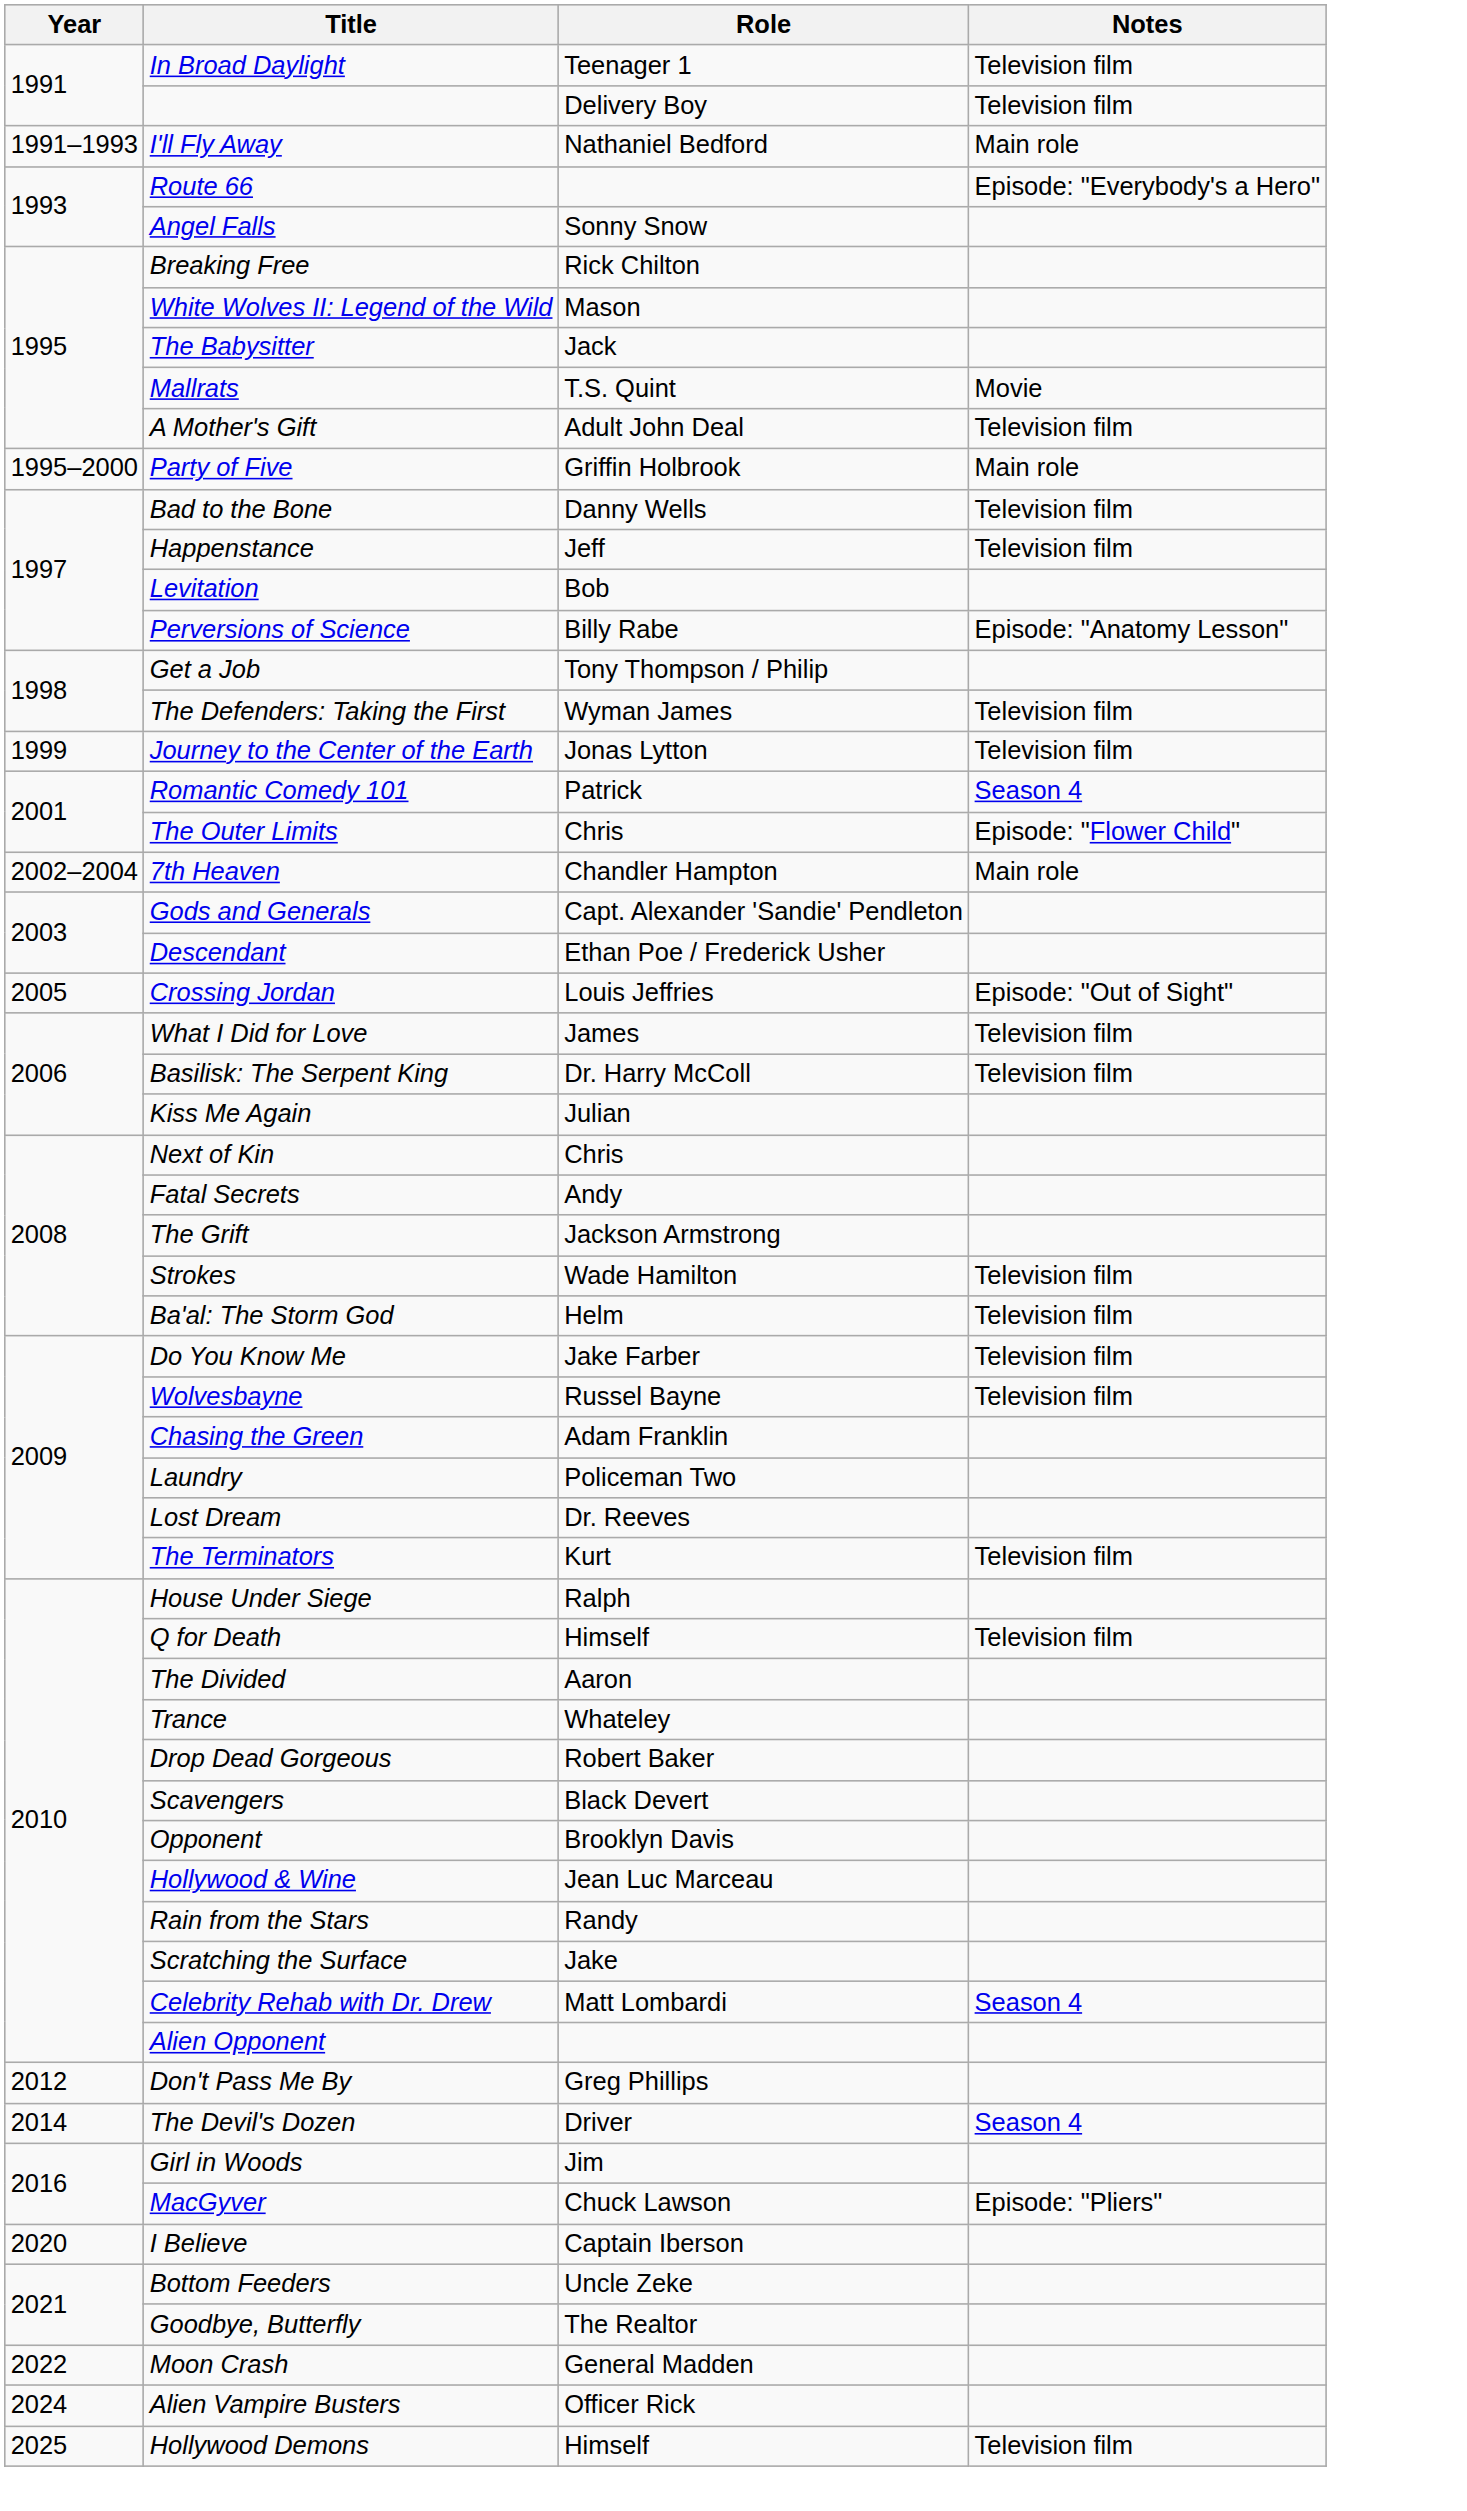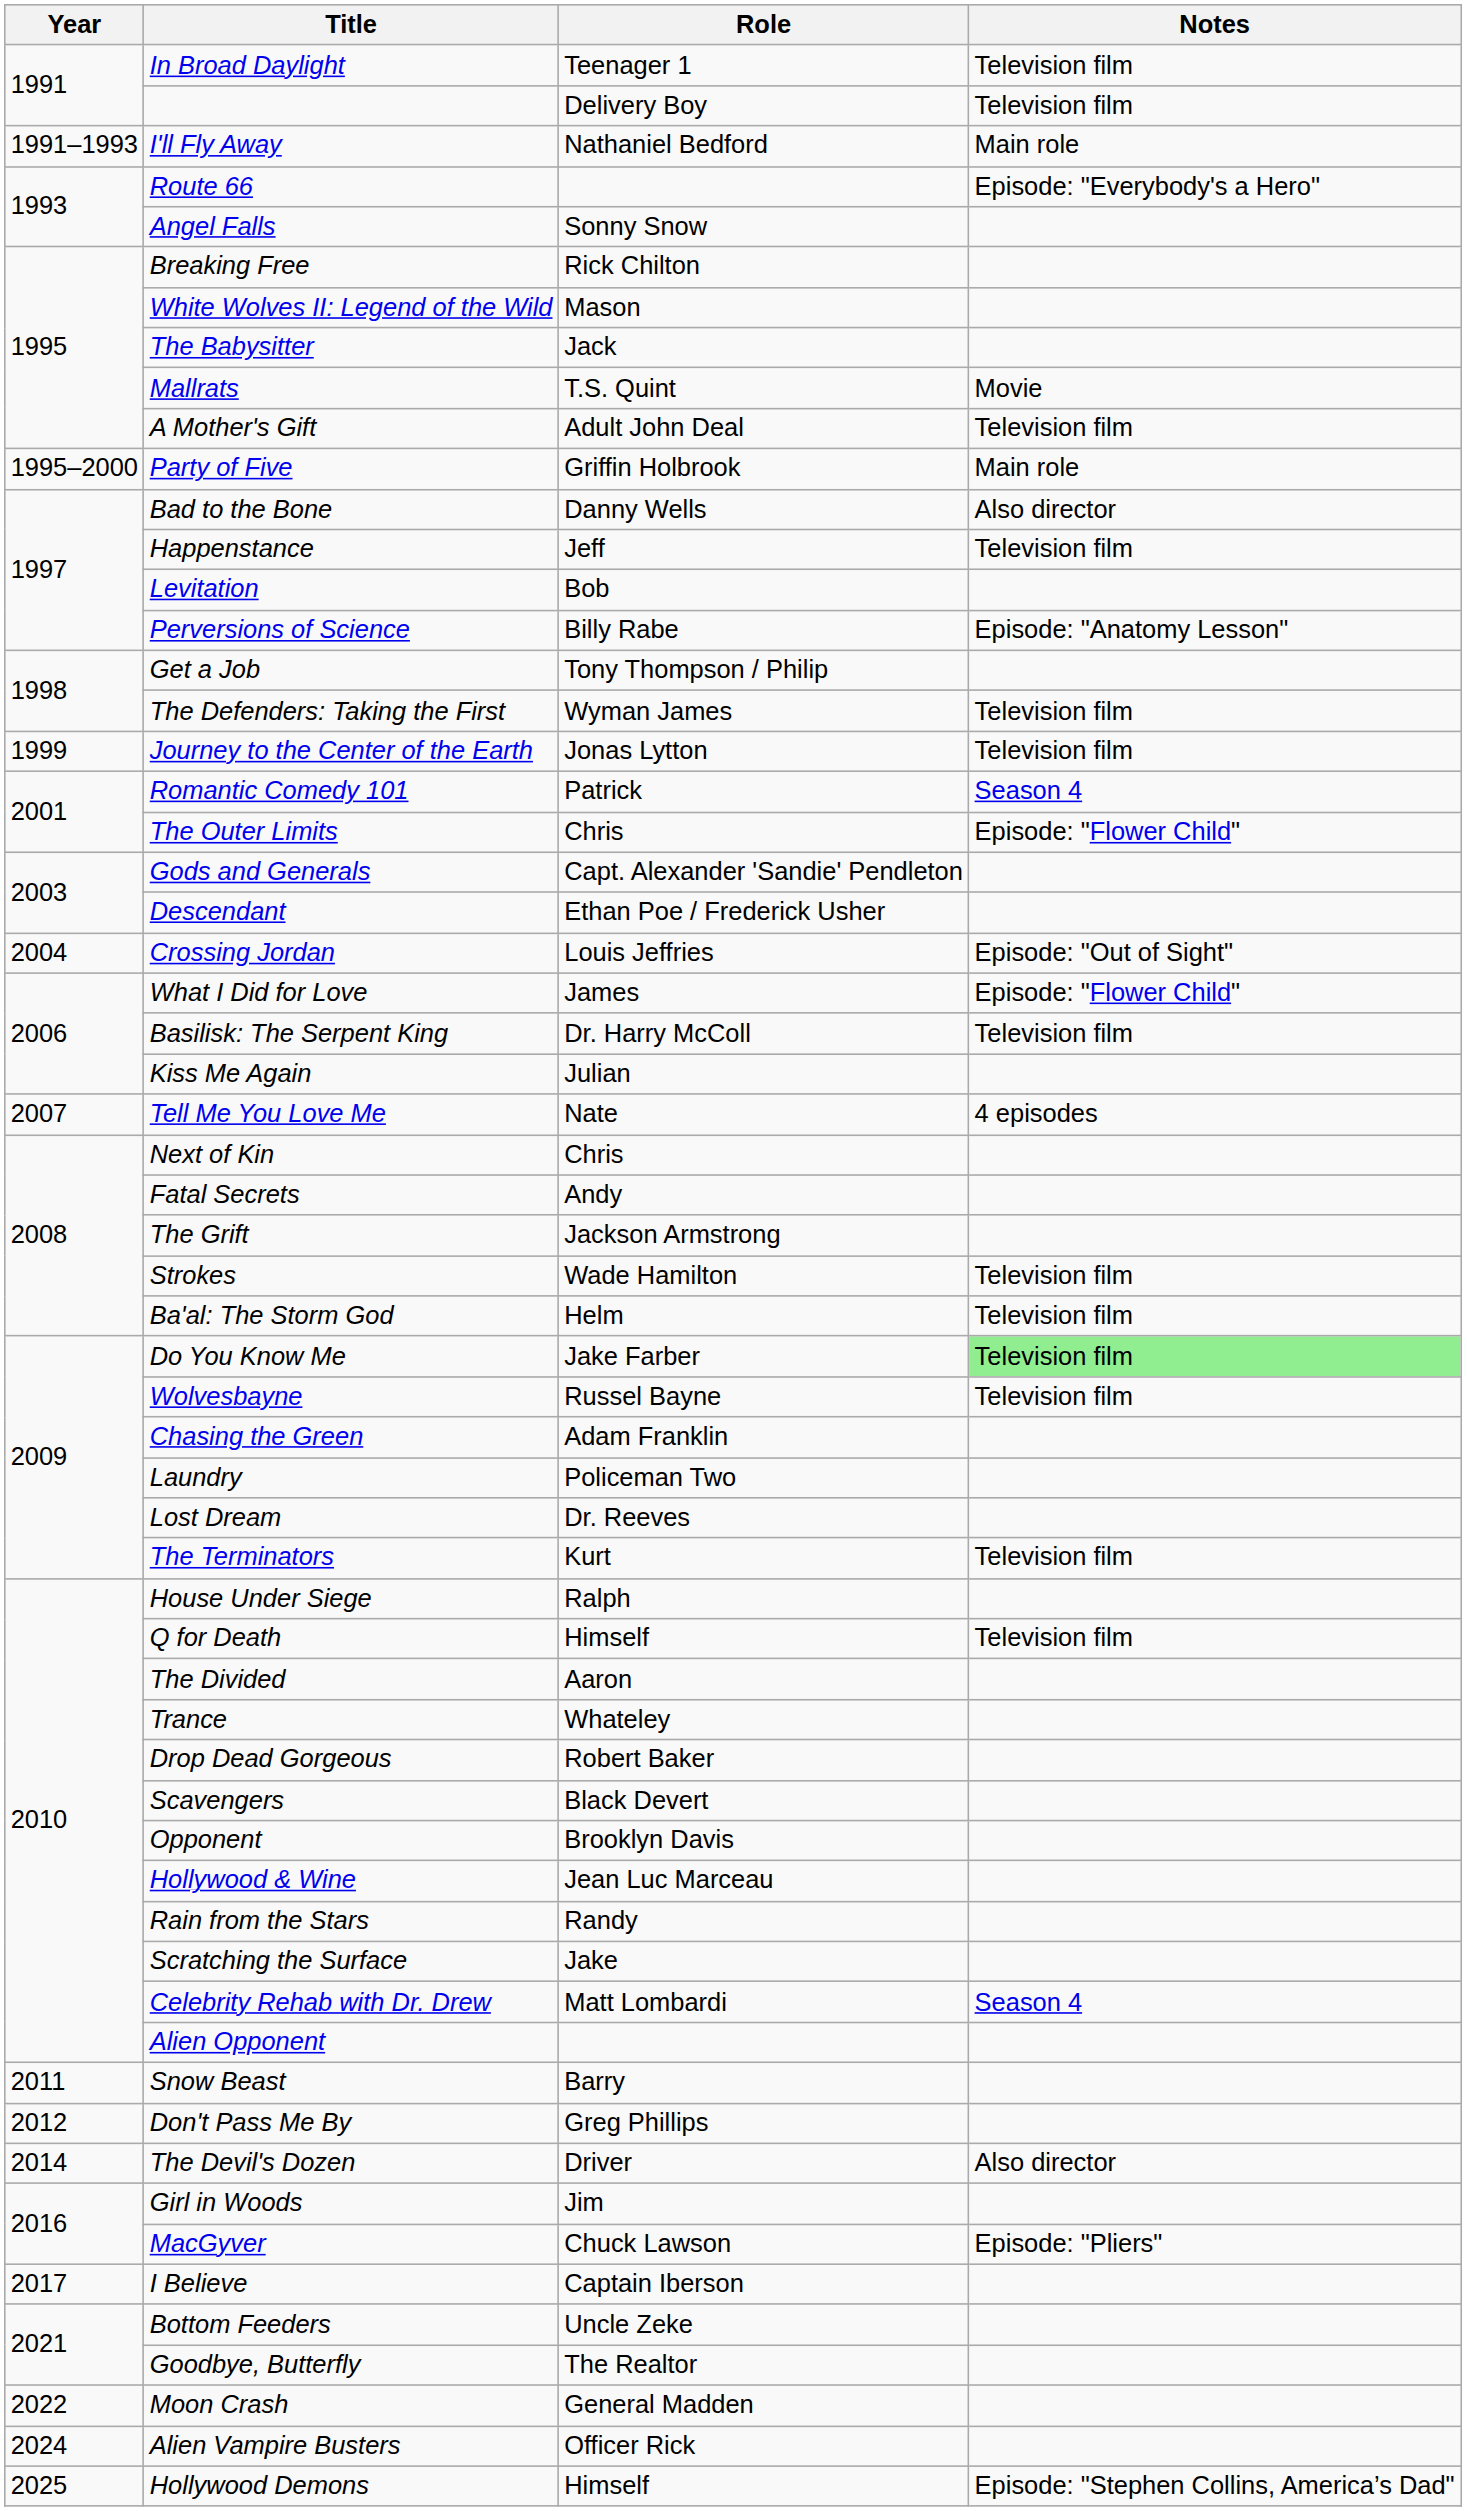Bad to the Bone | Notes: Television film -> Also director
- row: 2002–2004 | 7th Heaven | Chandler Hampton | Main role
Crossing Jordan | Year: 2005 -> 2004
What I Did for Love | Notes: Television film -> Episode: "Flower Child"
+ row: 2007 | Tell Me You Love Me | Nate | 4 episodes
Do You Know Me | Notes: no background -> lightgreen background
+ row: 2011 | Snow Beast | Barry
The Devil's Dozen | Notes: Season 4 -> Also director
I Believe | Year: 2020 -> 2017
Hollywood Demons | Notes: Television film -> Episode: "Stephen Collins, America’s Dad"
